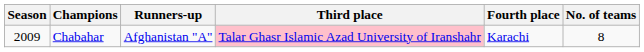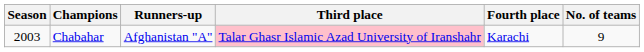Chabahar | Season: 2009 -> 2003
Chabahar | No. of teams: 8 -> 9
